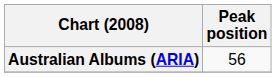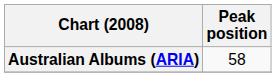Australian Albums (ARIA) | Peak position: 56 -> 58
